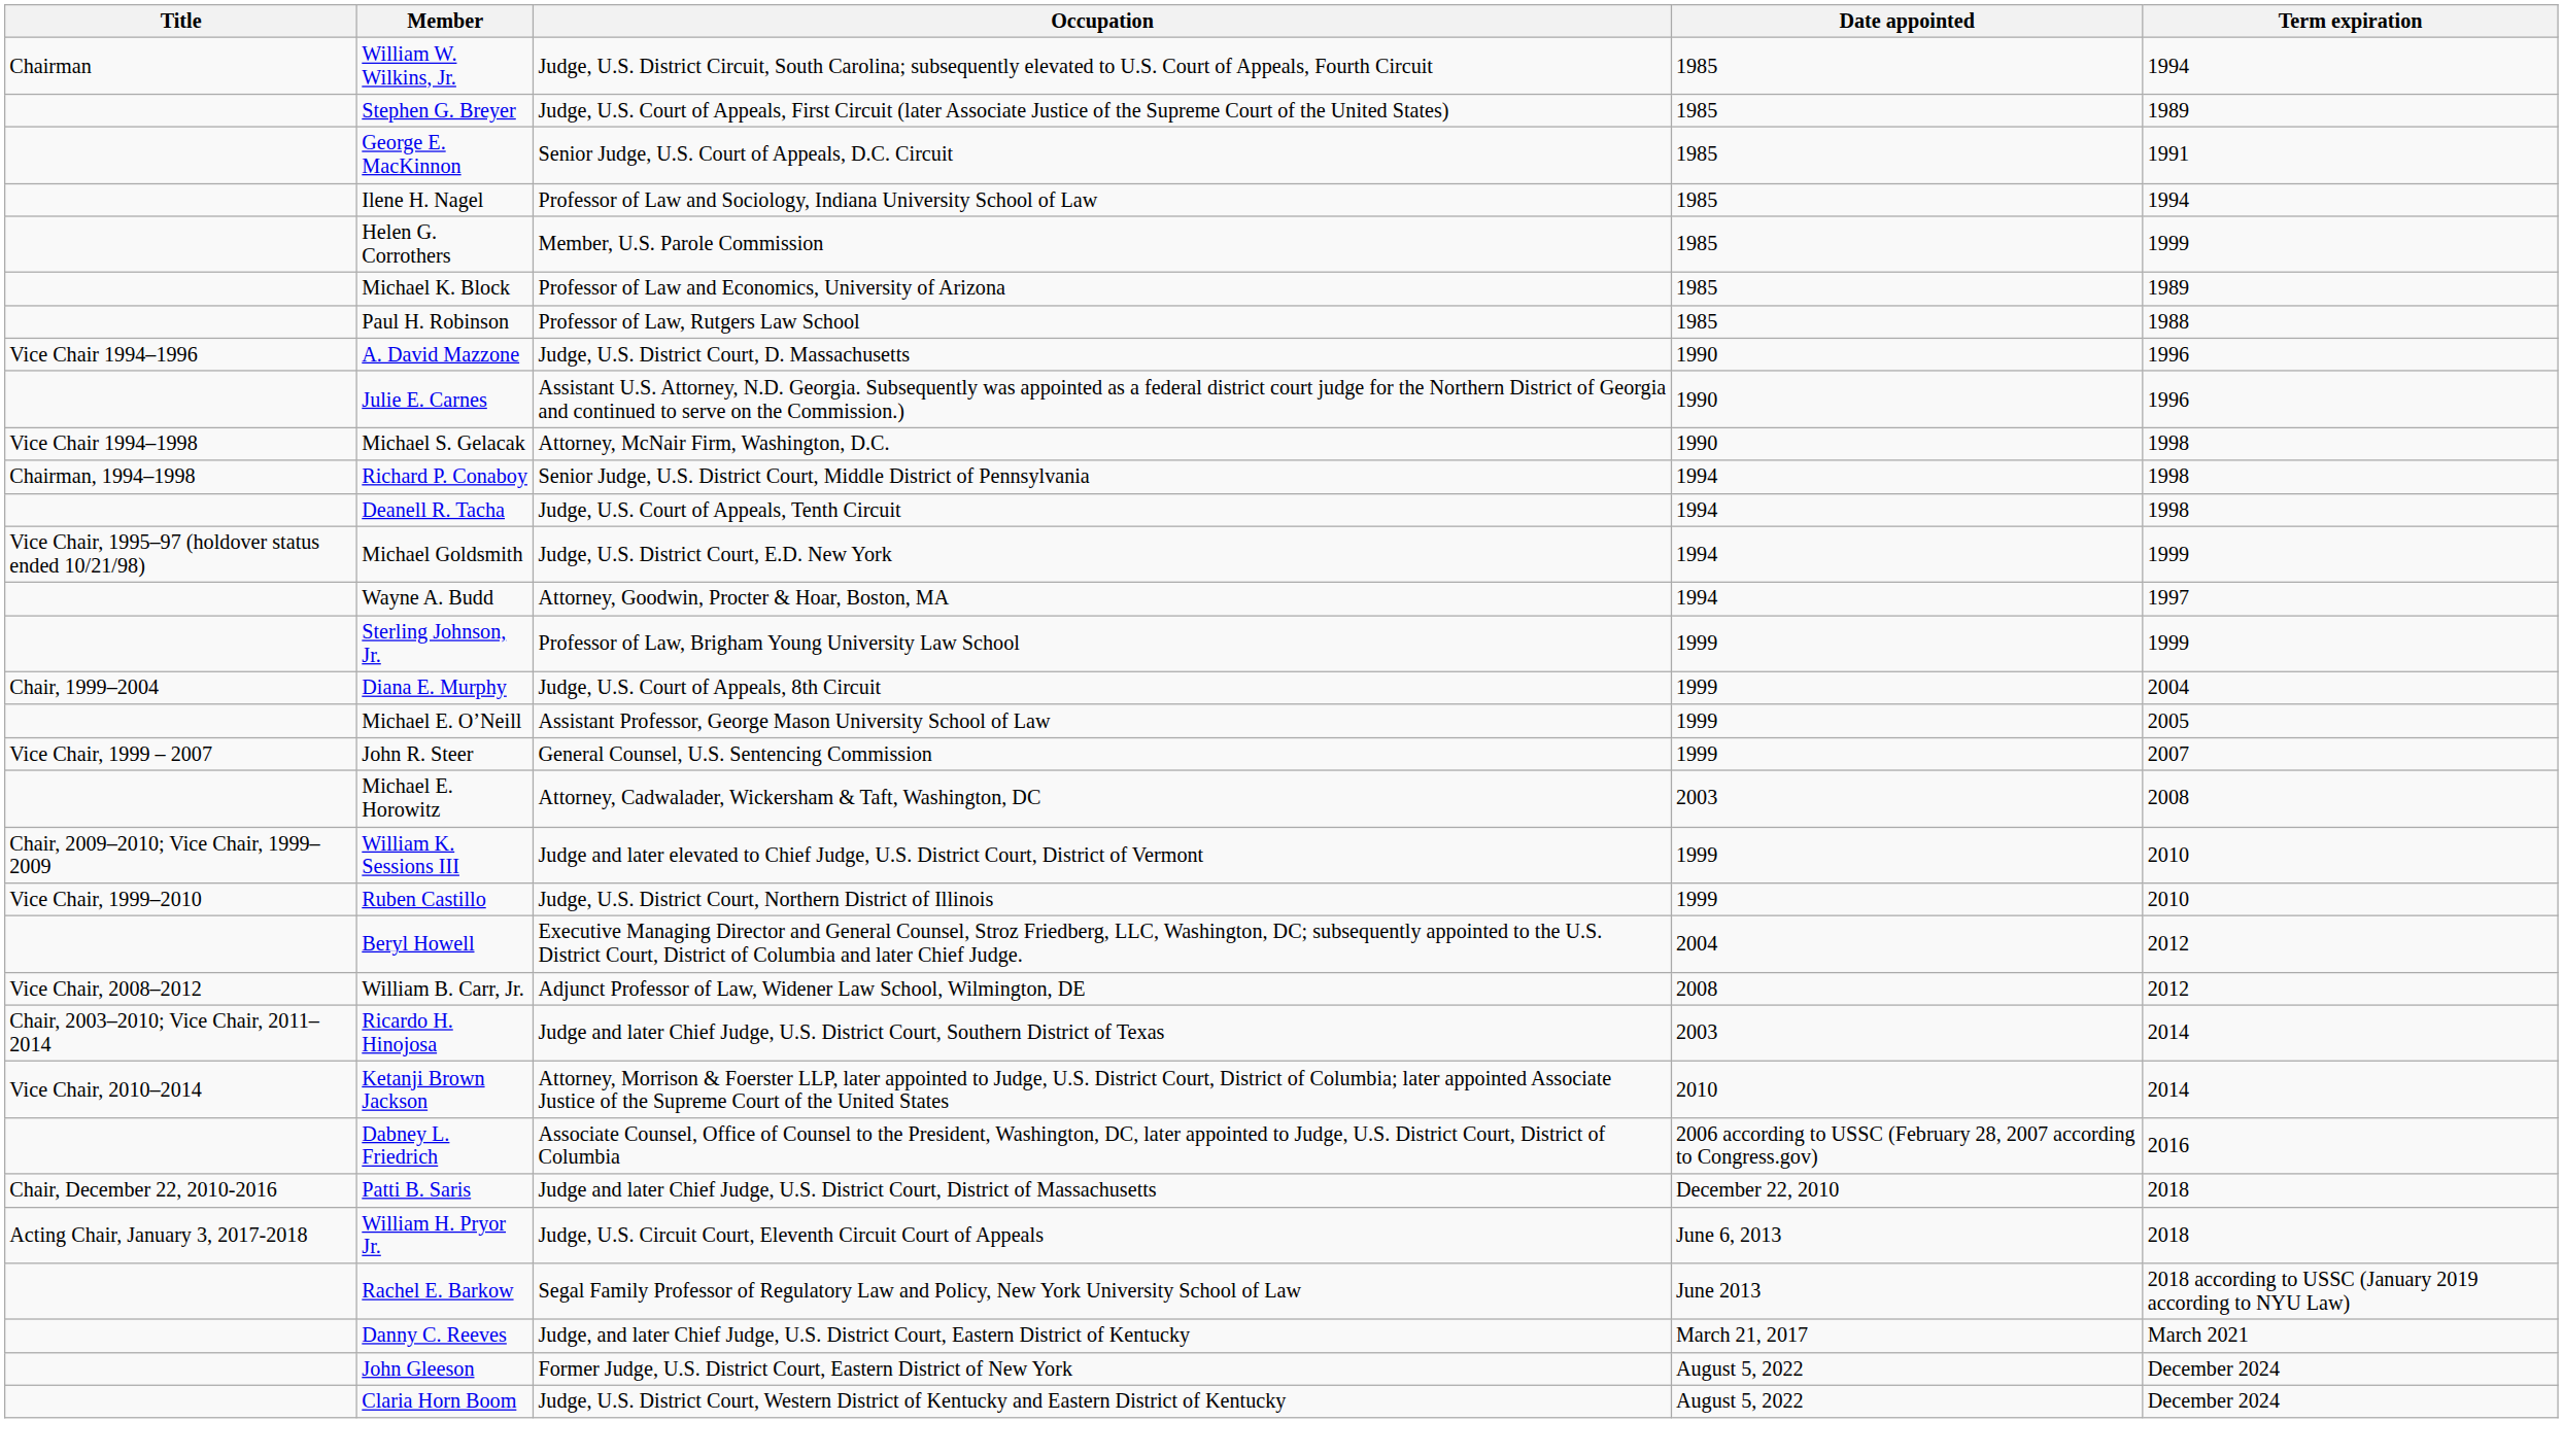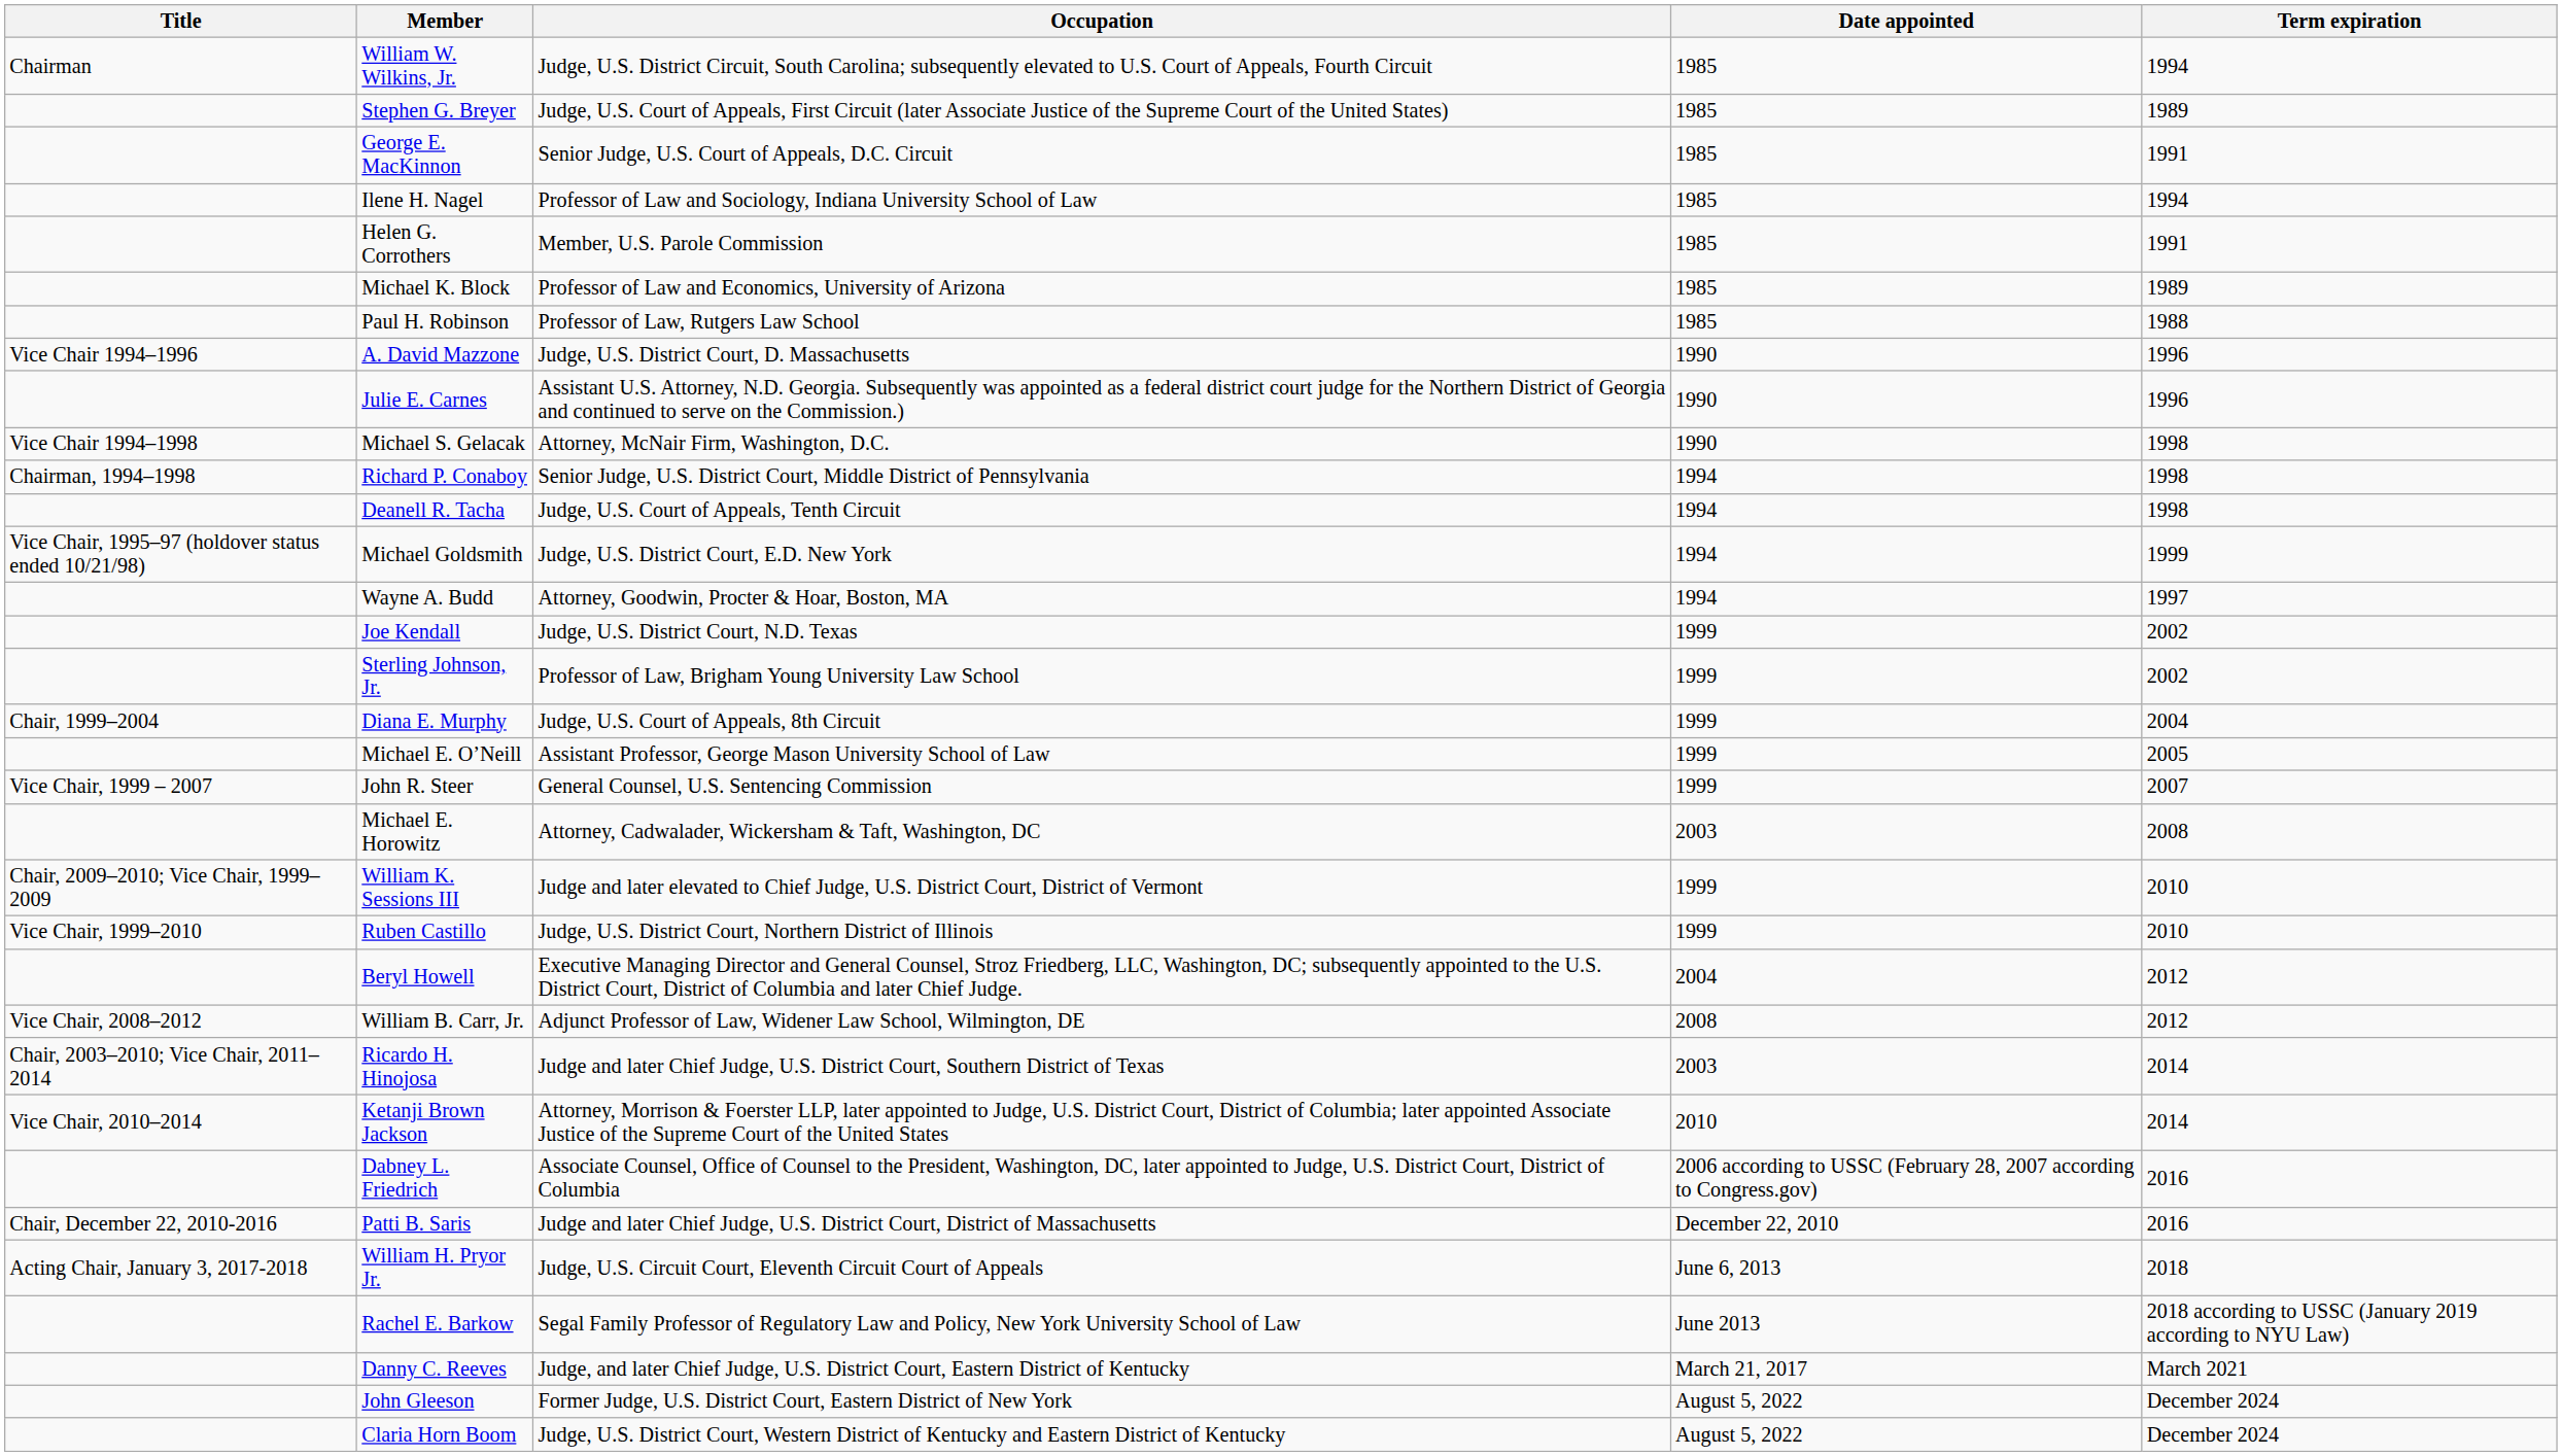Helen G. Corrothers | Term expiration: 1999 -> 1991
+ row: Joe Kendall | Judge, U.S. District Court, N.D. Texas | 1999 | 2002
Sterling Johnson, Jr. | Term expiration: 1999 -> 2002
Patti B. Saris | Term expiration: 2018 -> 2016
